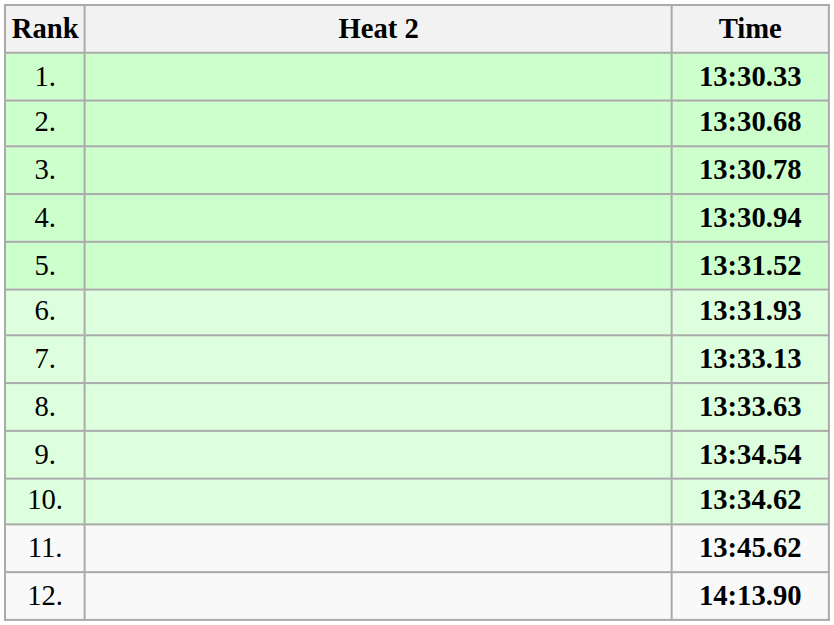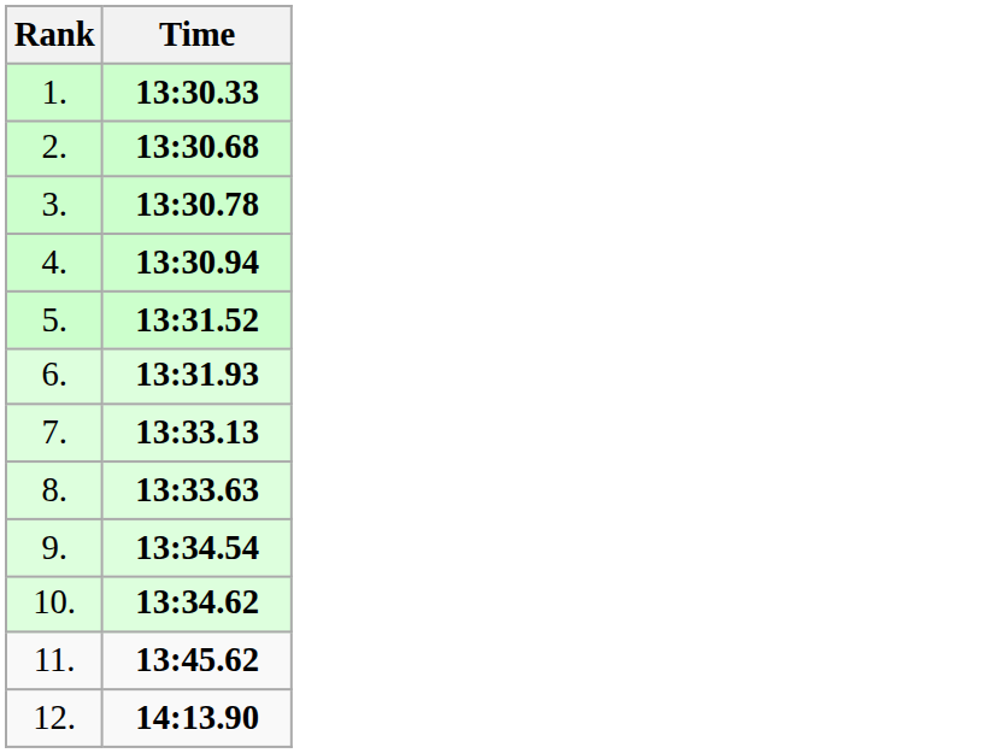- column: Heat 2
